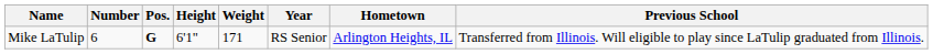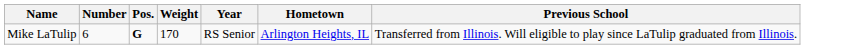- column: Height | 6'1"
Mike LaTulip | Weight: 171 -> 170
